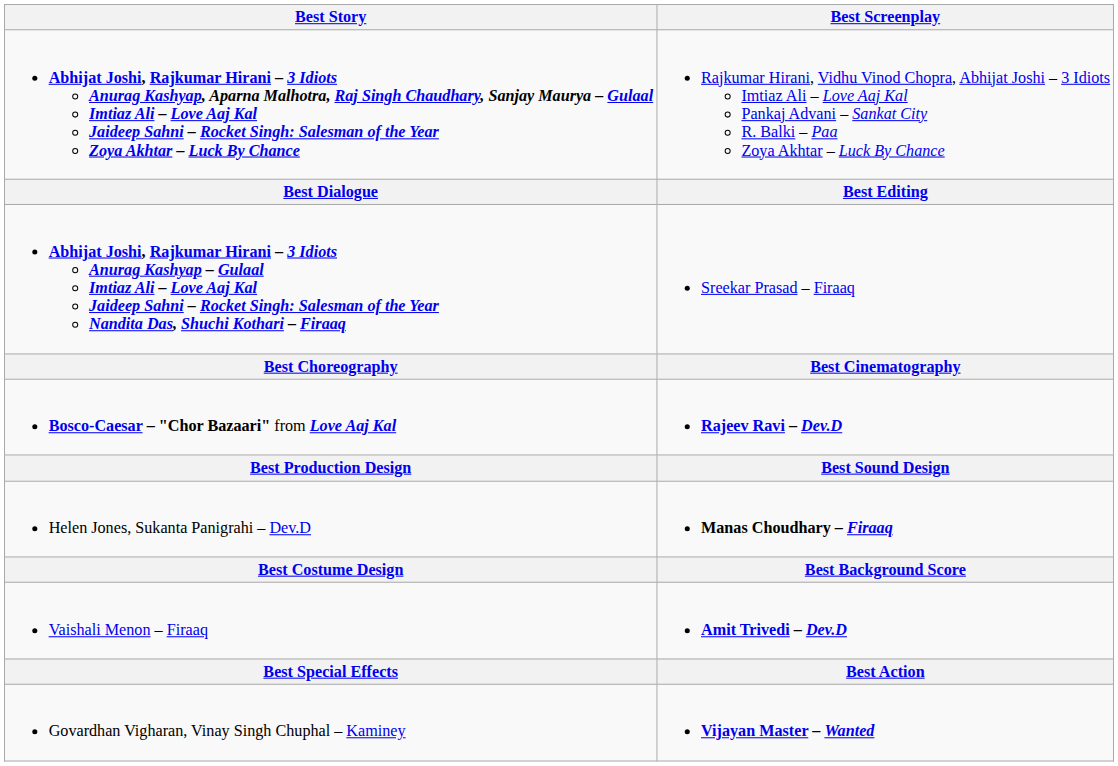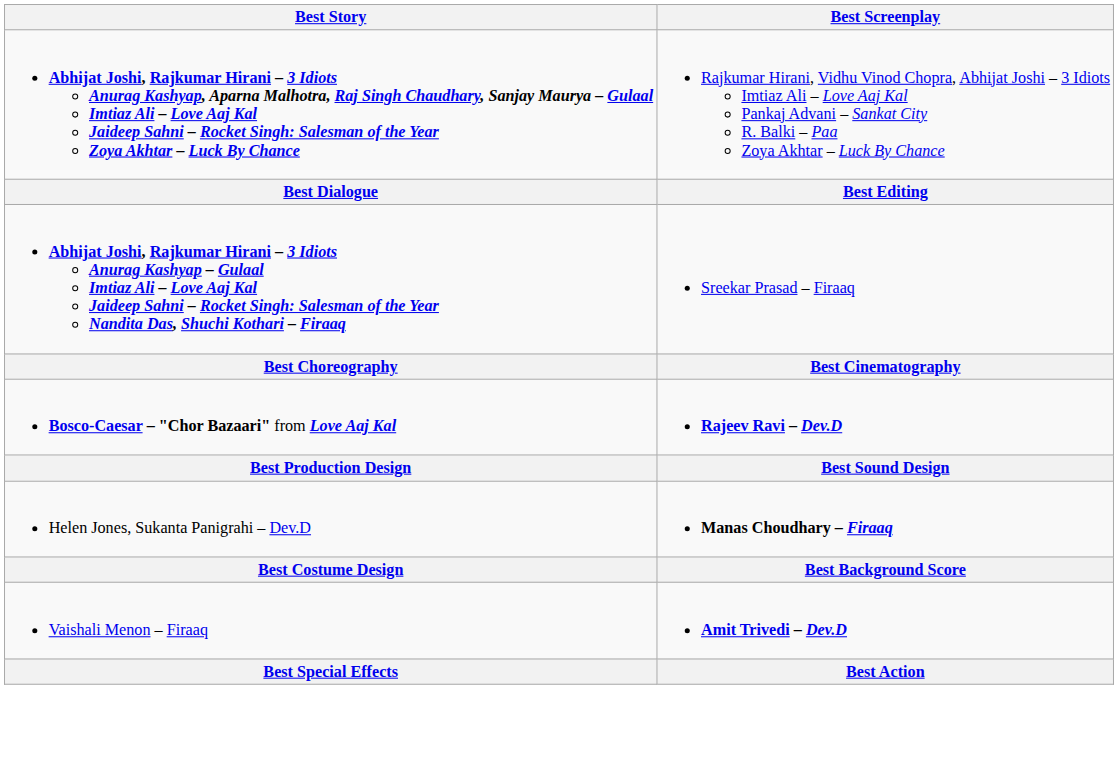- row: Govardhan Vigharan, Vinay Singh Chuphal – Kaminey | Vijayan Master – Wanted
